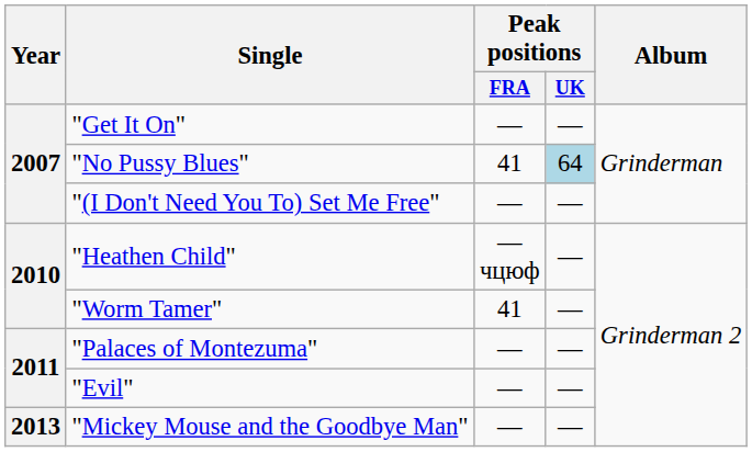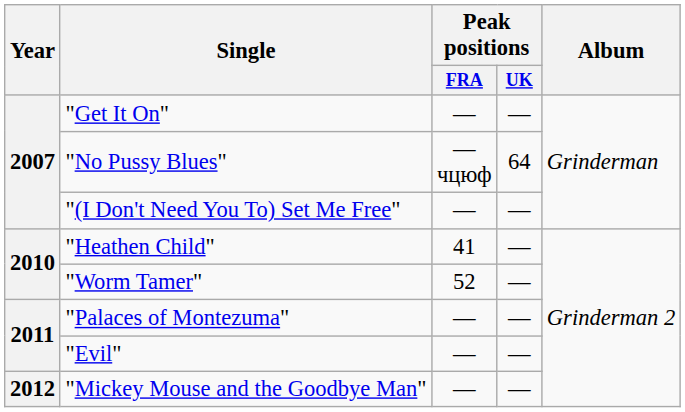"No Pussy Blues" | Peak positions / FRA: 41 -> —чцюф
"No Pussy Blues" | Peak positions / UK: lightblue background -> no background
"Heathen Child" | Peak positions / FRA: —чцюф -> 41
"Worm Tamer" | Peak positions / FRA: 41 -> 52
"Mickey Mouse and the Goodbye Man" | Year: 2013 -> 2012
